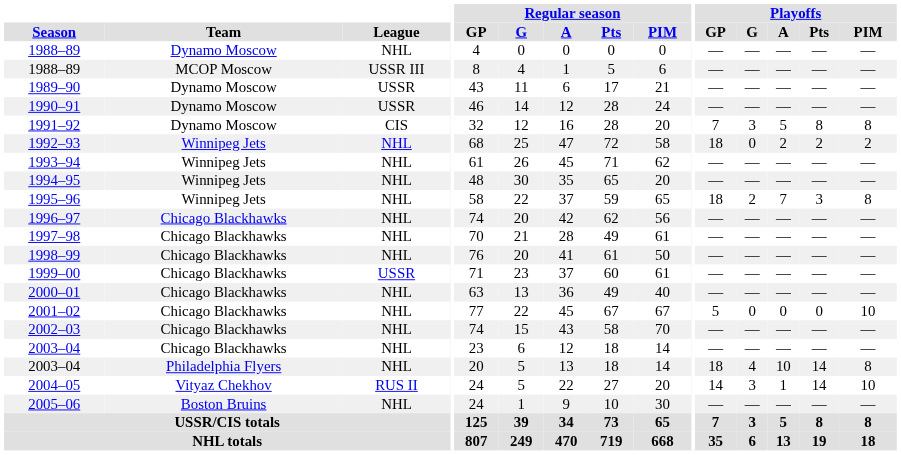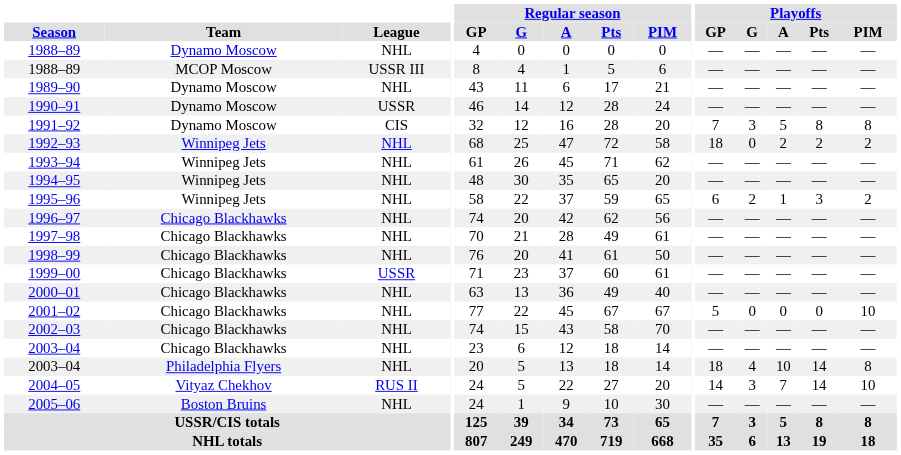1989–90 | League: USSR -> NHL
1995–96 | Playoffs / GP: 18 -> 6
1995–96 | Playoffs / A: 7 -> 1
1995–96 | Playoffs / PIM: 8 -> 2
2004–05 | Playoffs / A: 1 -> 7
